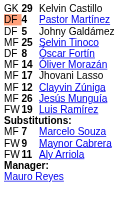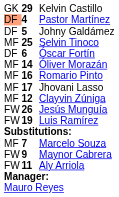Óscar Fortín | column 2: 8 -> 6
+ row: MF | 16 | Romario Pinto
Jesús Munguía | column 1: MF -> FW
